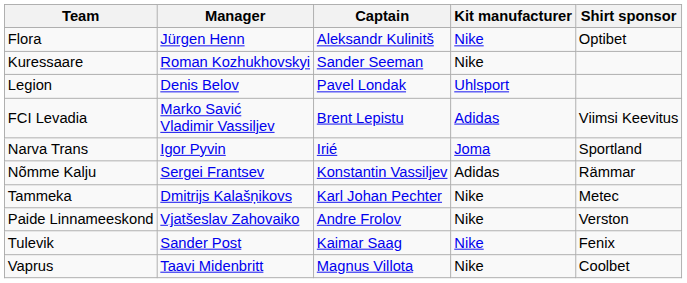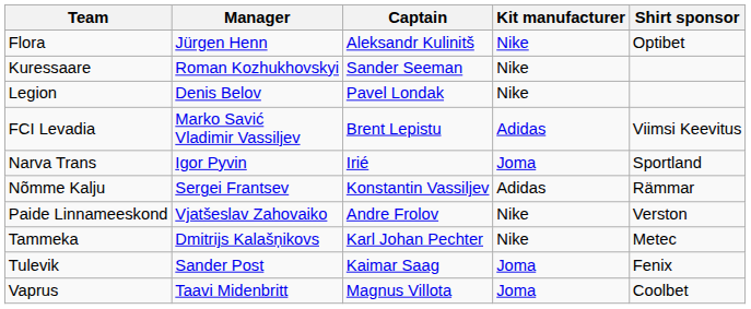Legion | Kit manufacturer: Uhlsport -> Nike
rows swapped: Paide Linnameeskond <-> Tammeka
Tulevik | Kit manufacturer: Nike -> Joma
Vaprus | Kit manufacturer: Nike -> Joma
